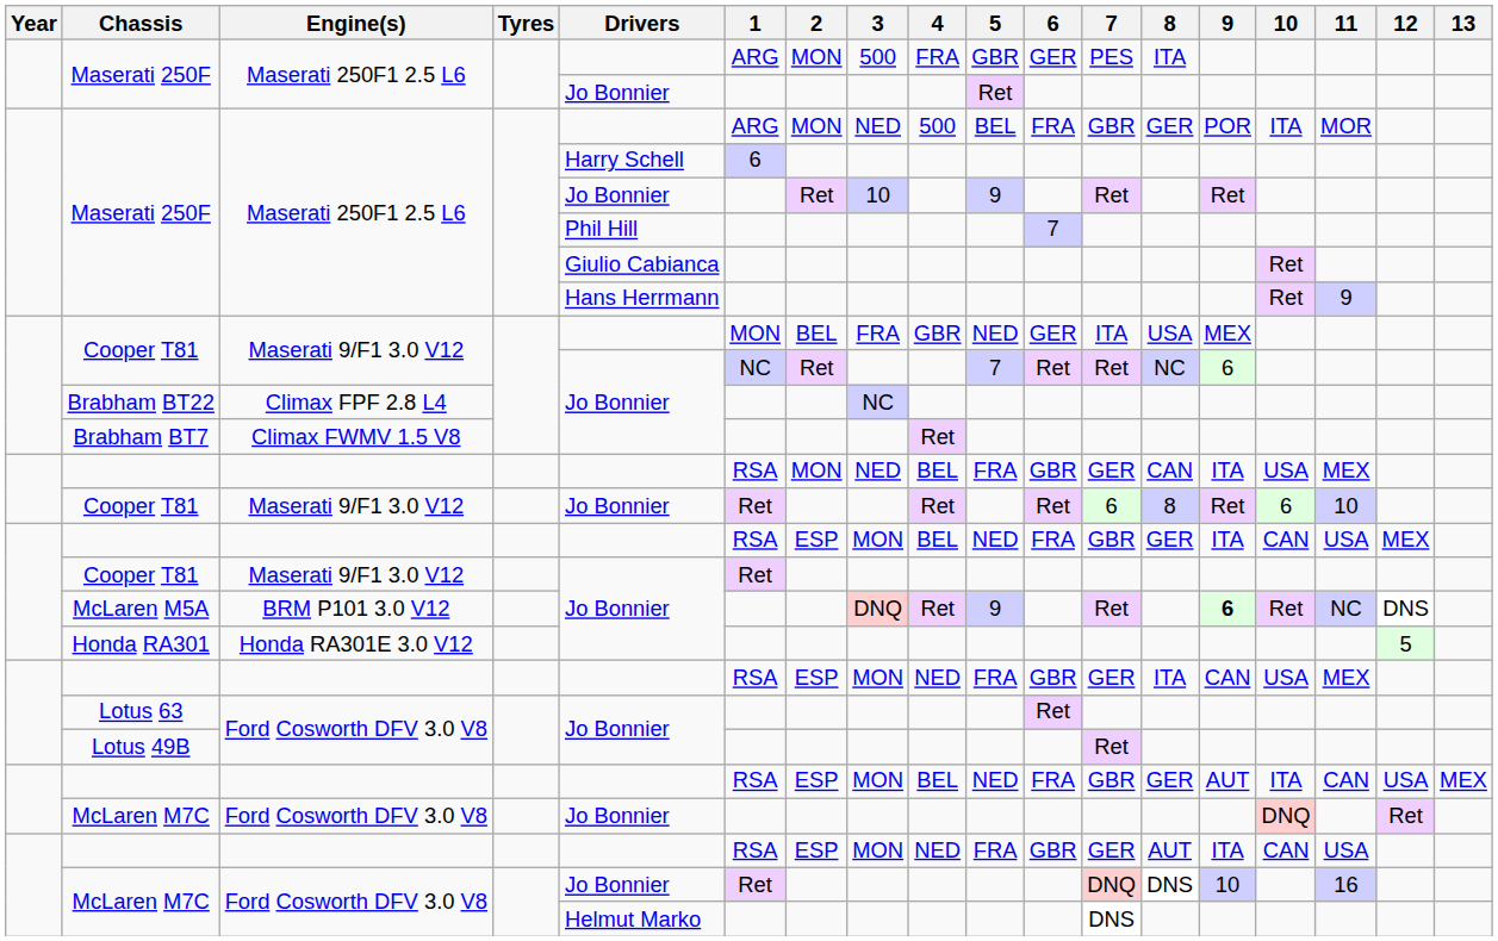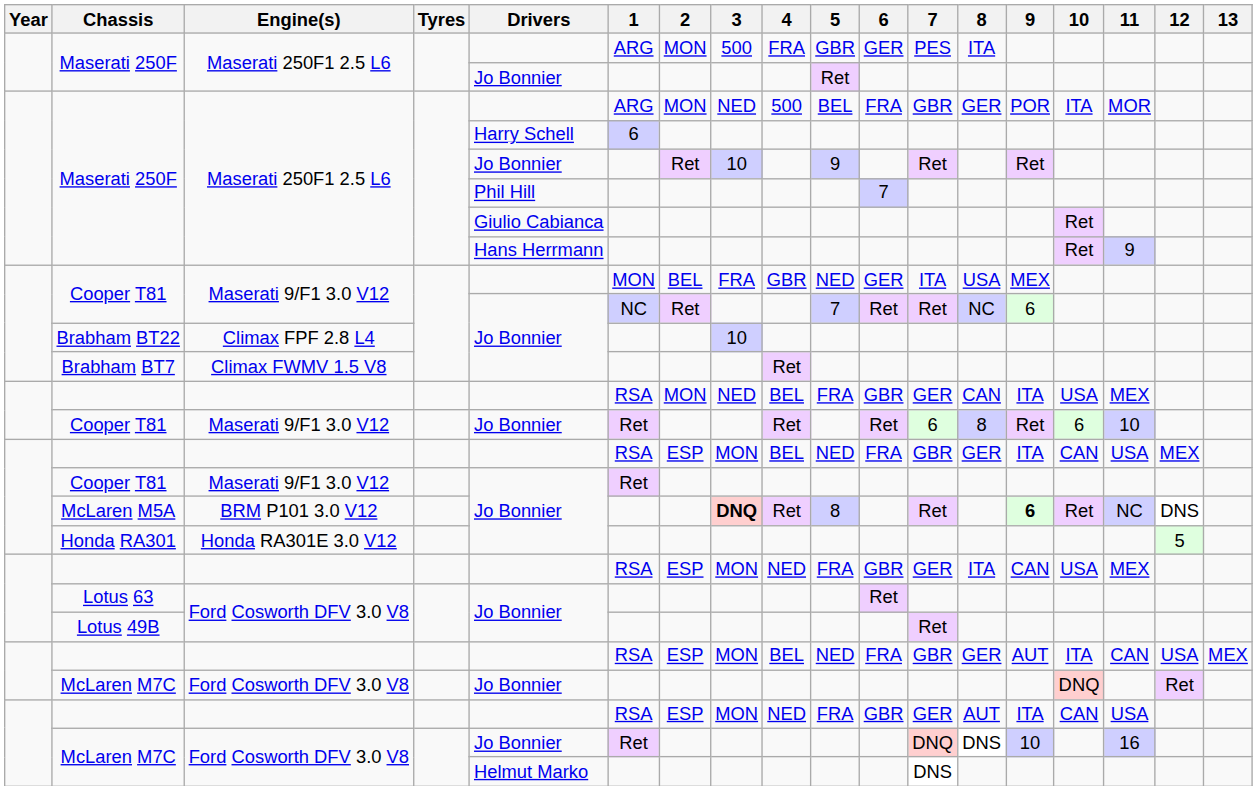Brabham BT22 | 3: NC -> 10
McLaren M5A | 3: normal -> bold
McLaren M5A | 5: 9 -> 8
